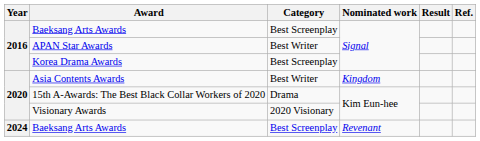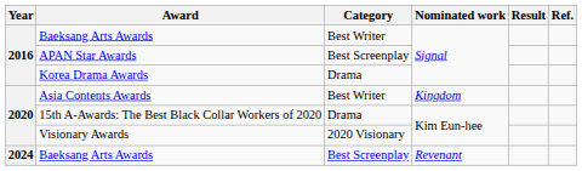Baeksang Arts Awards / Signal | Category: Best Screenplay -> Best Writer
APAN Star Awards | Category: Best Writer -> Best Screenplay
Korea Drama Awards | Category: Best Screenplay -> Drama
